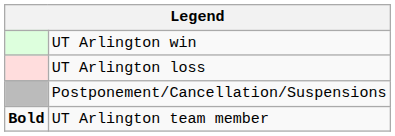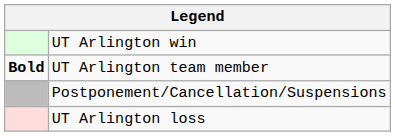rows swapped: UT Arlington loss <-> UT Arlington team member
